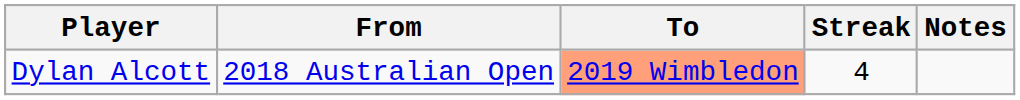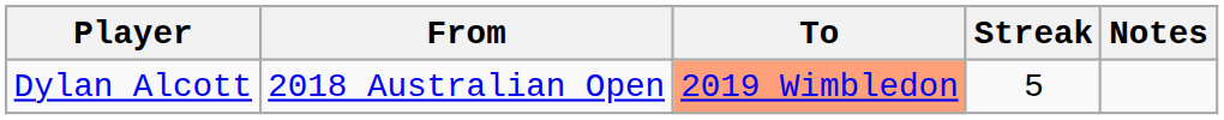Dylan Alcott | Streak: 4 -> 5
